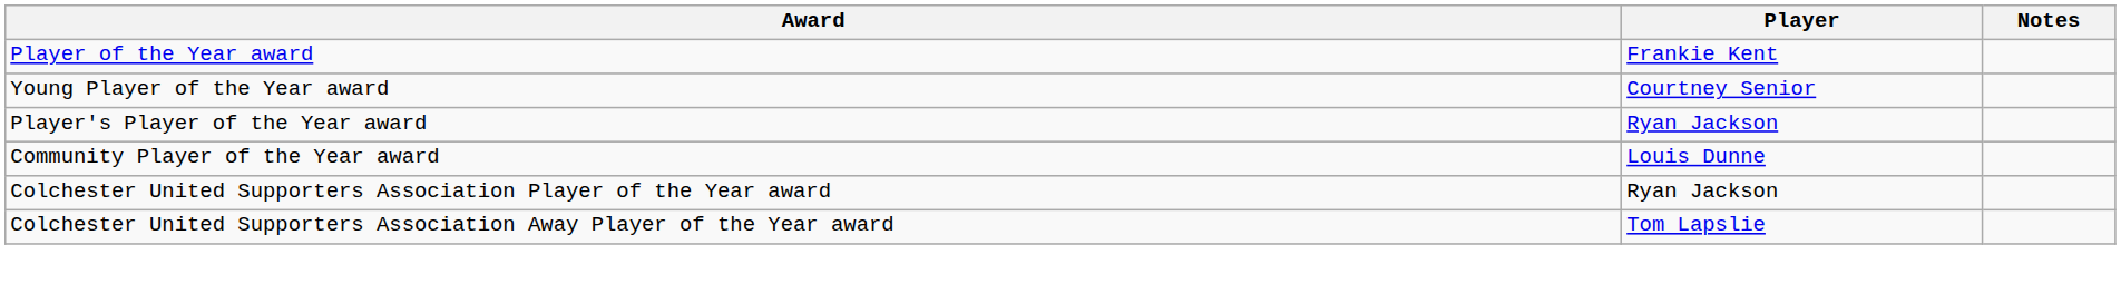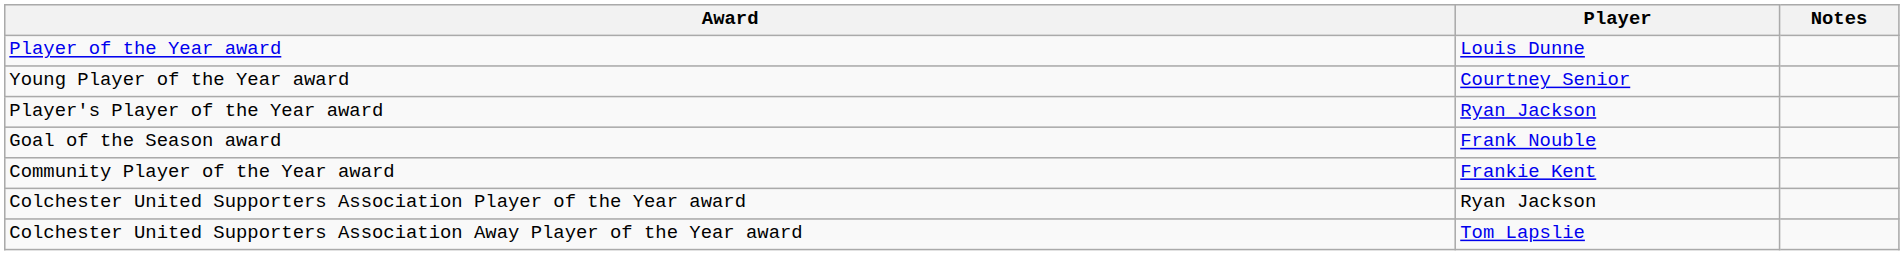Player of the Year award | Player: Frankie Kent -> Louis Dunne
+ row: Goal of the Season award | Frank Nouble
Community Player of the Year award | Player: Louis Dunne -> Frankie Kent
